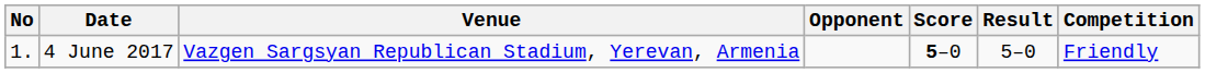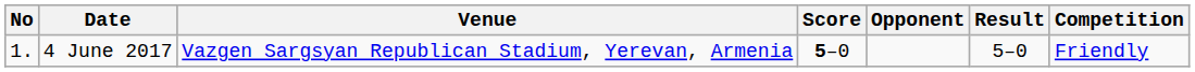columns swapped: Opponent <-> Score
